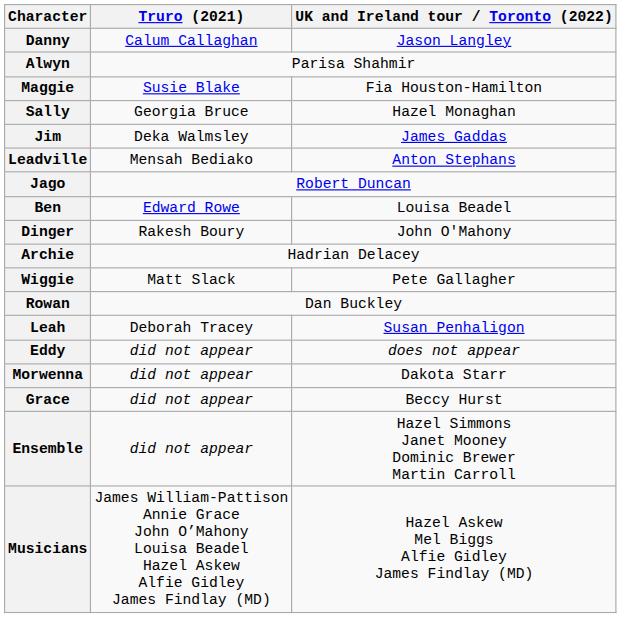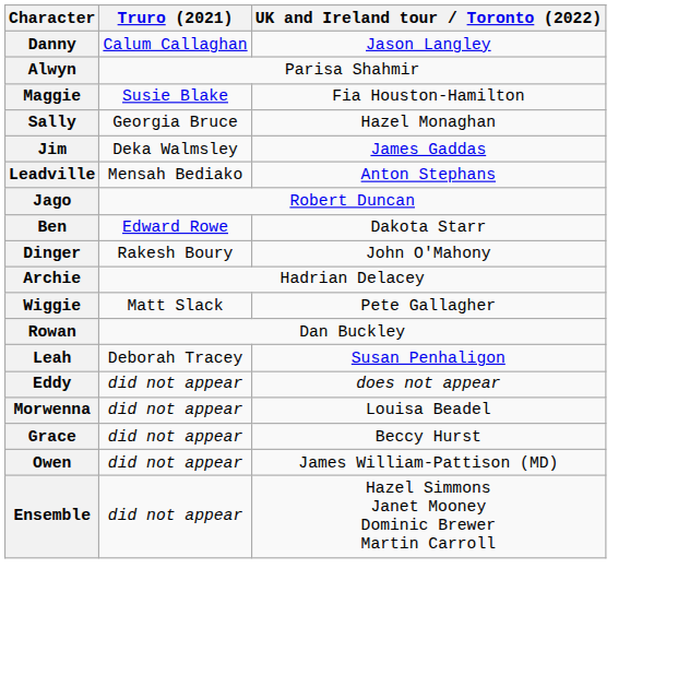Ben | UK and Ireland tour / Toronto (2022): Louisa Beadel -> Dakota Starr
Morwenna | UK and Ireland tour / Toronto (2022): Dakota Starr -> Louisa Beadel
+ row: Owen | did not appear | James William-Pattison (MD)
- row: Musicians | James William-Pattison Annie Grace John O’Mahony Louisa Beadel Hazel Askew Alfie Gidley James Findlay (MD) | Hazel Askew Mel Biggs Alfie Gidley James Findlay (MD)
